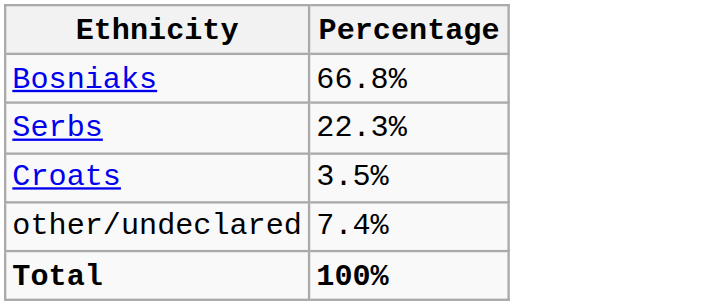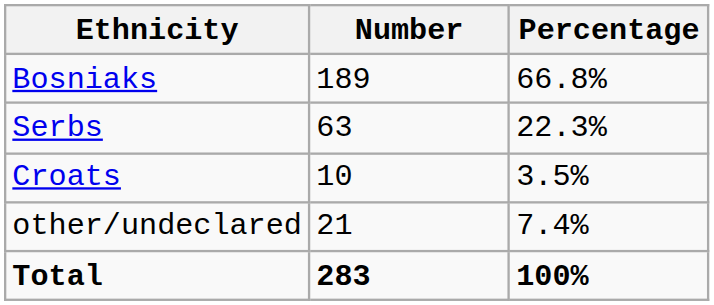+ column: Number | 189 | 63 | 10 | 21 | 283
